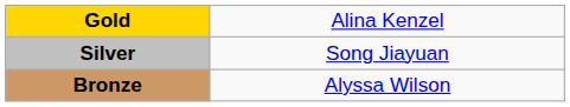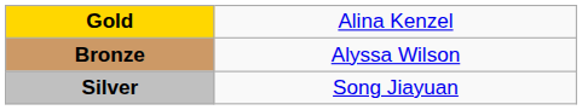rows swapped: Silver <-> Bronze
